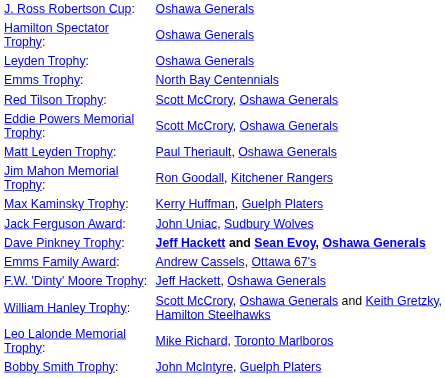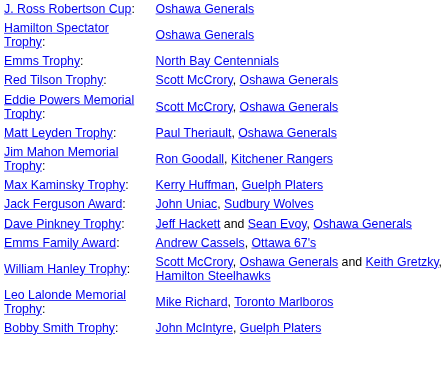- row: Leyden Trophy: | Oshawa Generals
Dave Pinkney Trophy: | column 2: bold -> normal
- row: F.W. 'Dinty' Moore Trophy: | Jeff Hackett, Oshawa Generals
